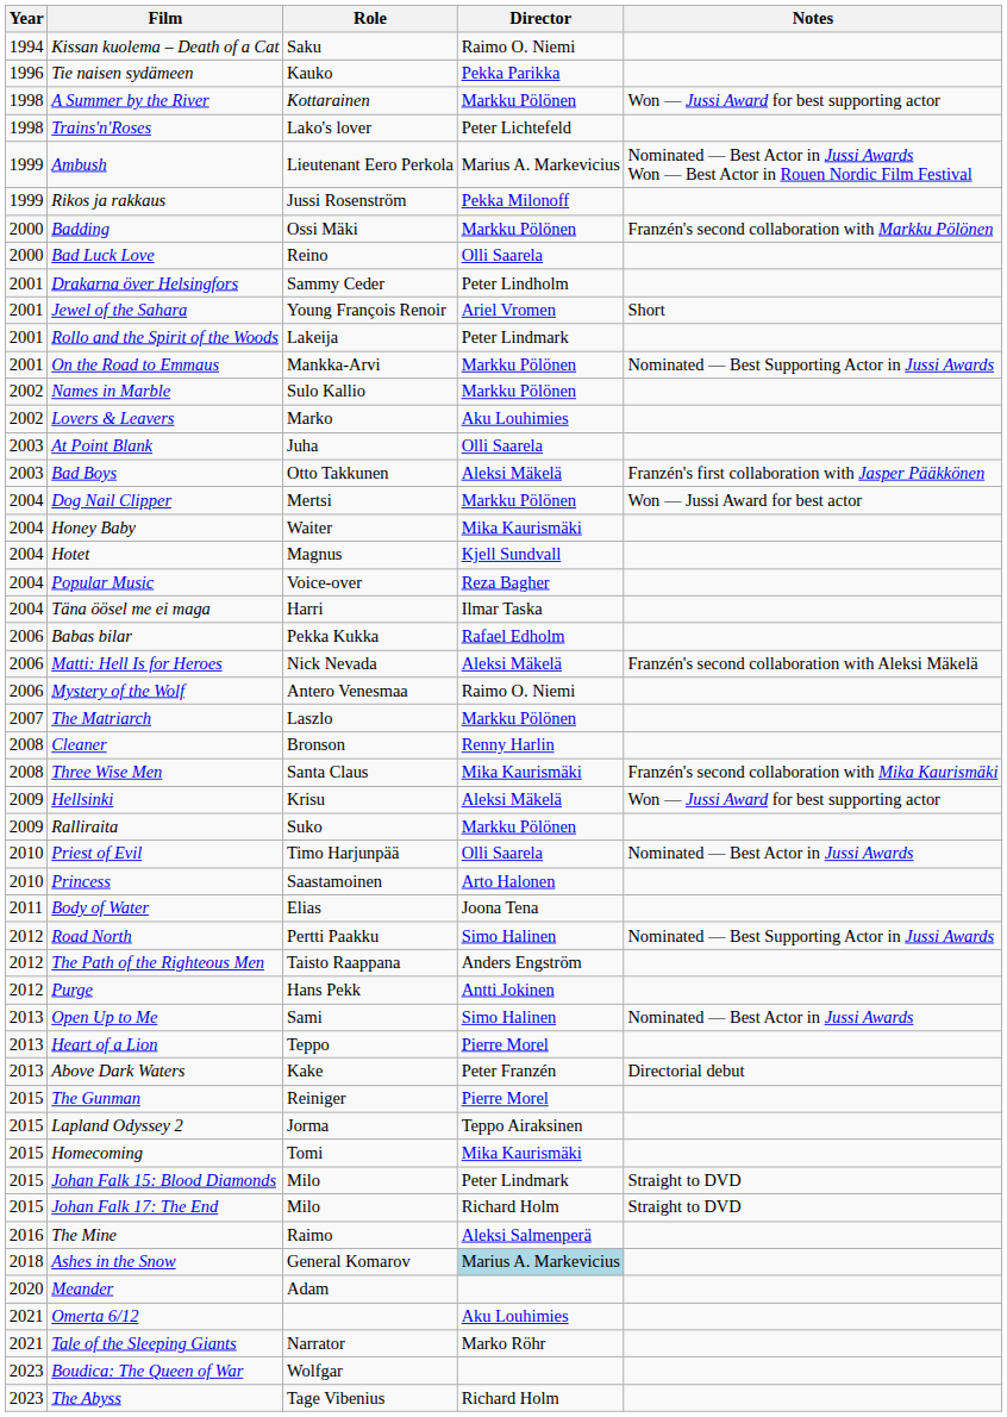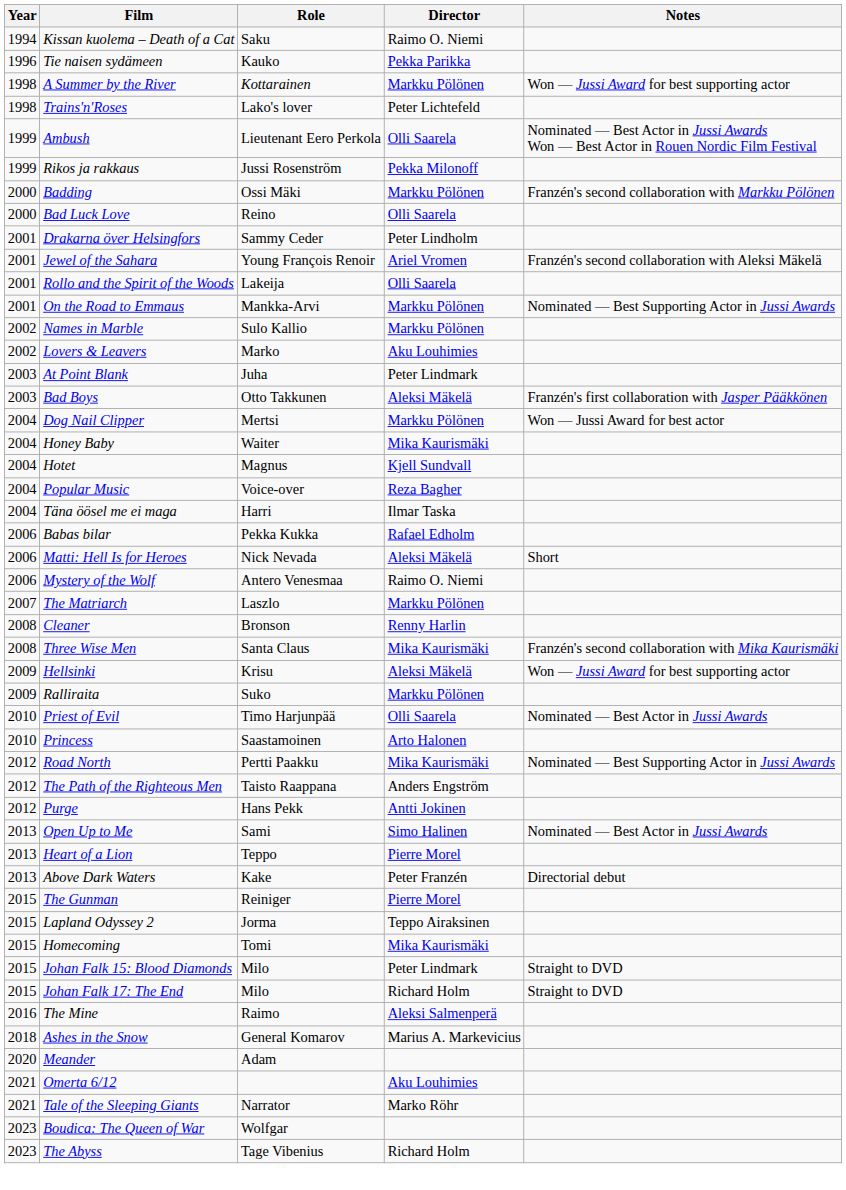Ambush | Director: Marius A. Markevicius -> Olli Saarela
Jewel of the Sahara | Notes: Short -> Franzén's second collaboration with Aleksi Mäkelä
Rollo and the Spirit of the Woods | Director: Peter Lindmark -> Olli Saarela
At Point Blank | Director: Olli Saarela -> Peter Lindmark
Matti: Hell Is for Heroes | Notes: Franzén's second collaboration with Aleksi Mäkelä -> Short
- row: 2011 | Body of Water | Elias | Joona Tena
Road North | Director: Simo Halinen -> Mika Kaurismäki
Ashes in the Snow | Director: lightblue background -> no background
